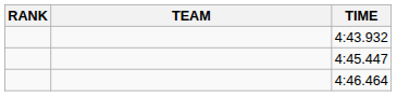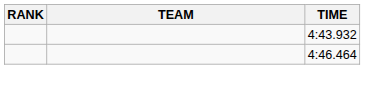- row: 4:45.447
